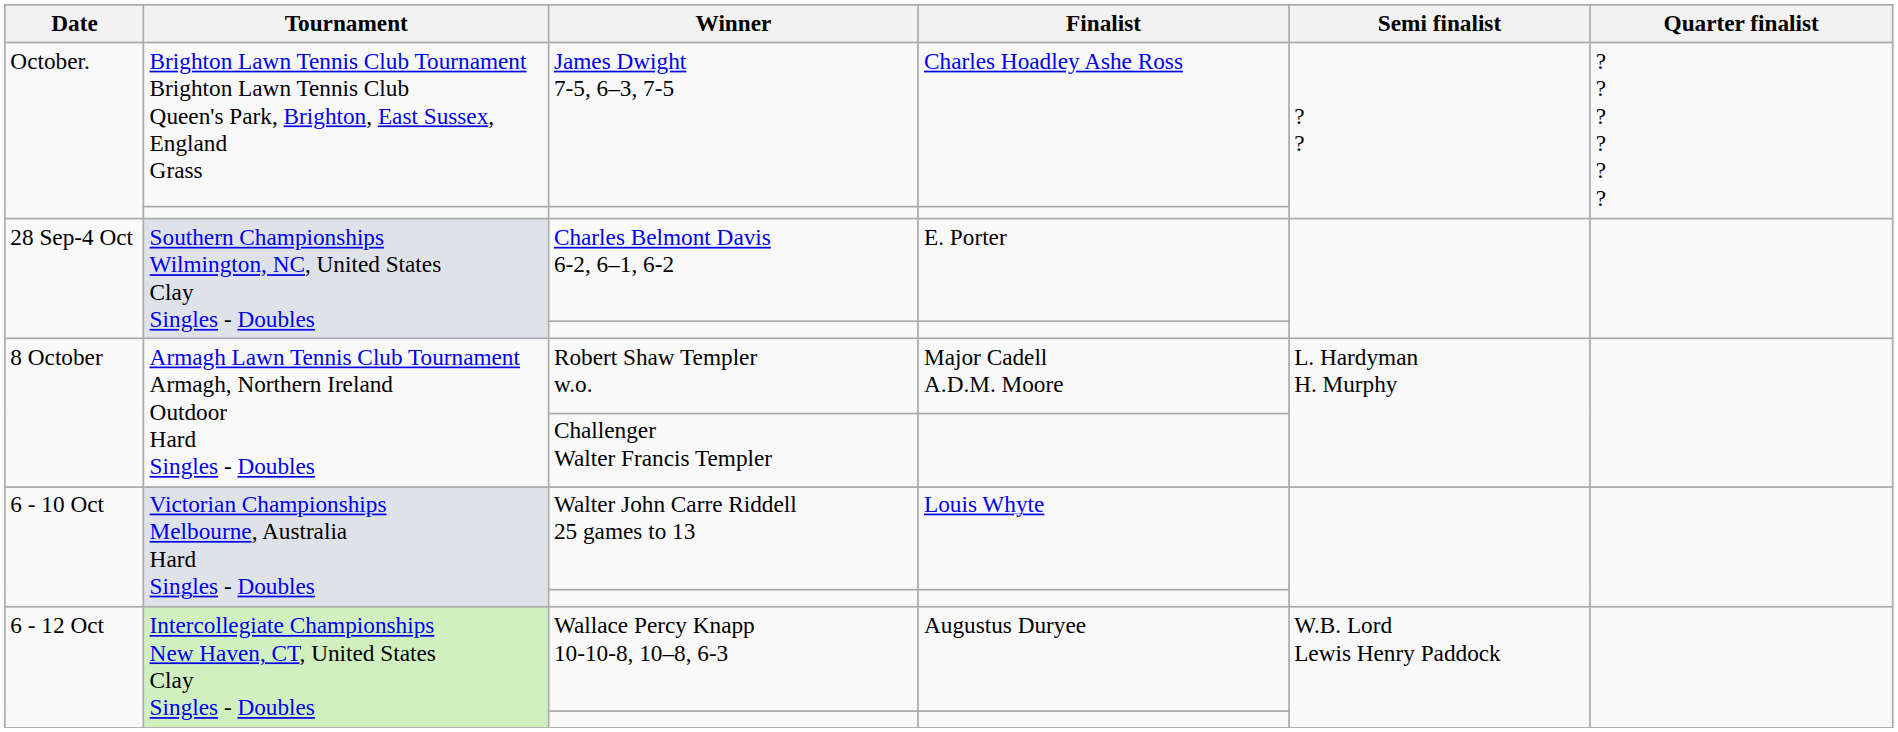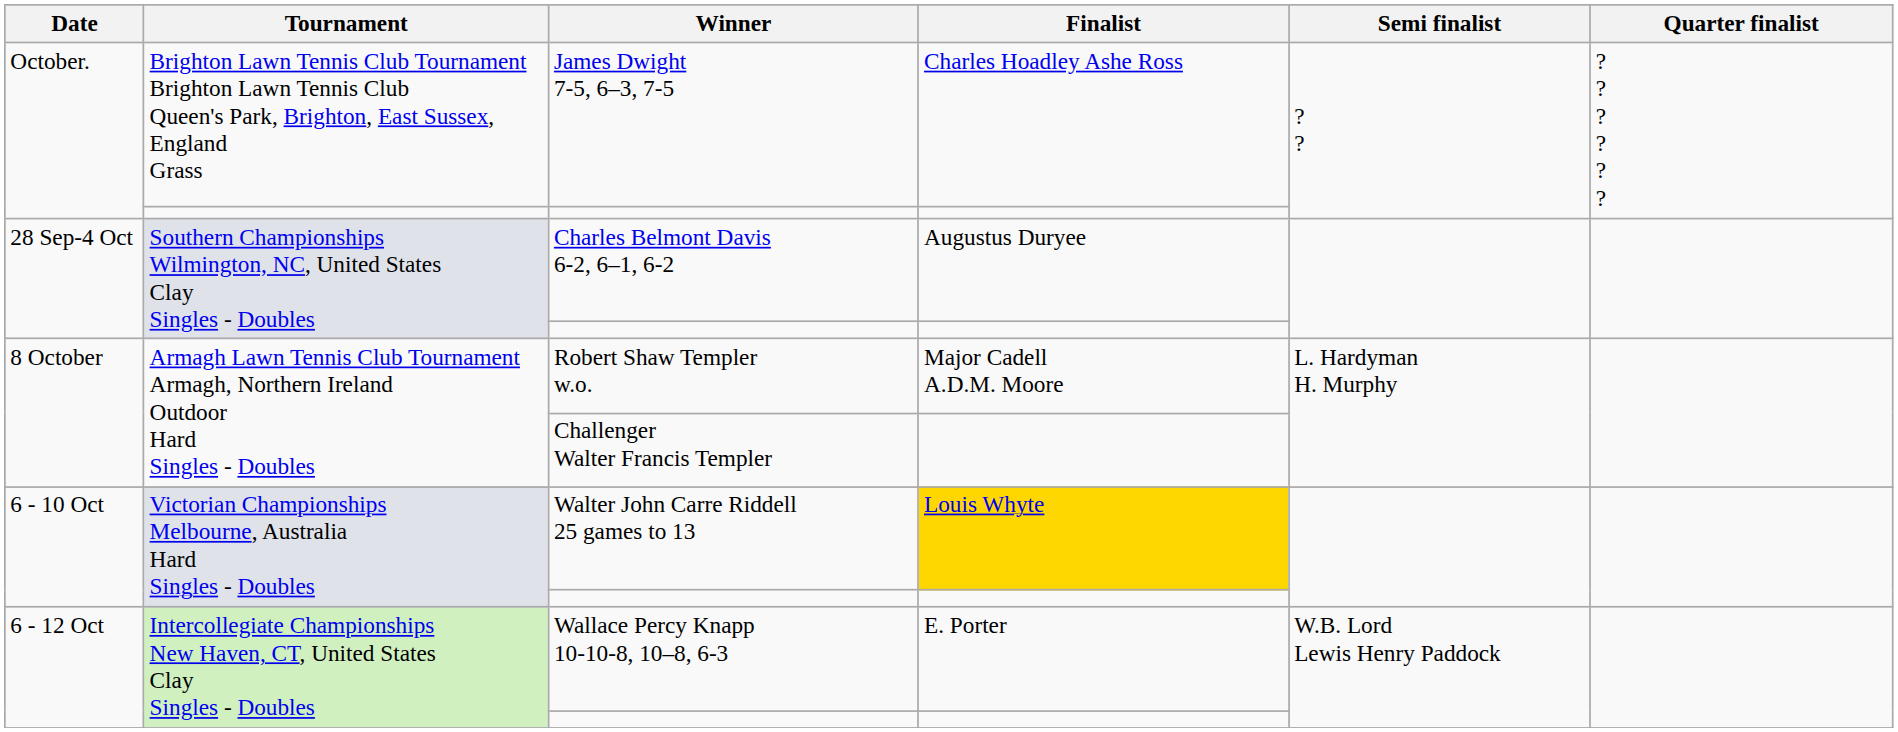Charles Belmont Davis 6-2, 6–1, 6-2 | Finalist: E. Porter -> Augustus Duryee
Walter John Carre Riddell 25 games to 13 | Finalist: no background -> gold background
Wallace Percy Knapp 10-10-8, 10–8, 6-3 | Finalist: Augustus Duryee -> E. Porter
